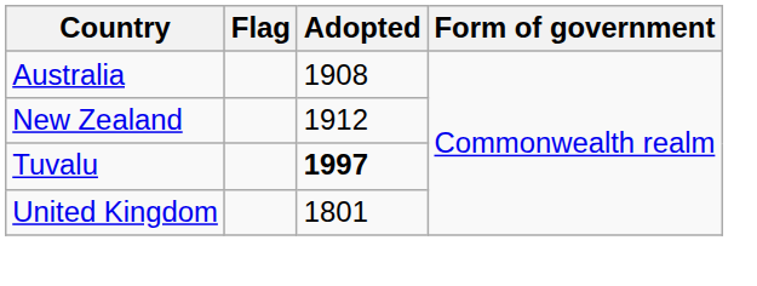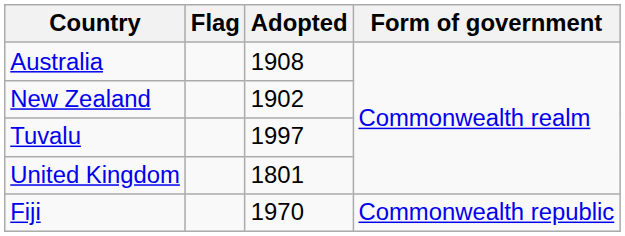New Zealand | Adopted: 1912 -> 1902
Tuvalu | Adopted: bold -> normal
+ row: Fiji | 1970 | Commonwealth republic
